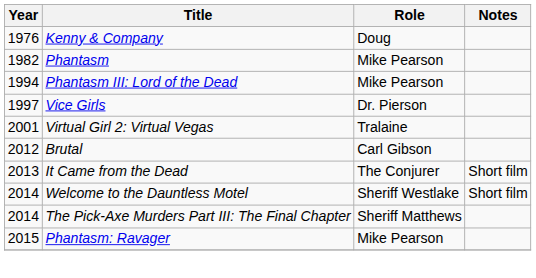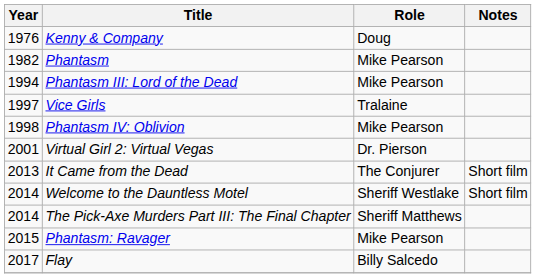Vice Girls | Role: Dr. Pierson -> Tralaine
+ row: 1998 | Phantasm IV: Oblivion | Mike Pearson
Virtual Girl 2: Virtual Vegas | Role: Tralaine -> Dr. Pierson
- row: 2012 | Brutal | Carl Gibson
+ row: 2017 | Flay | Billy Salcedo
